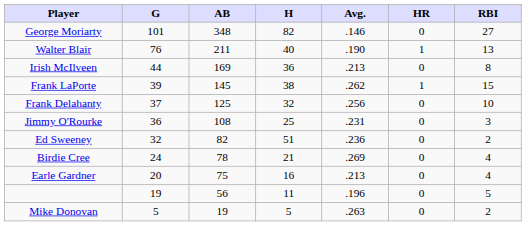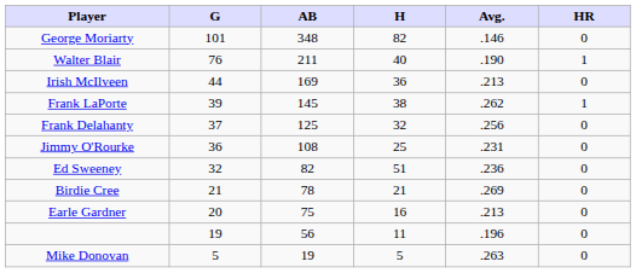- column: RBI | 27 | 13 | 8 | 15 | 10 | 3 | 2 | 4 | 4 | 5 | 2
Birdie Cree | G: 24 -> 21
